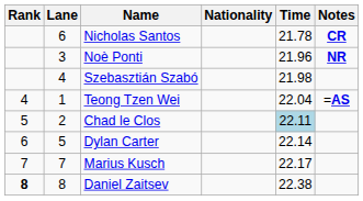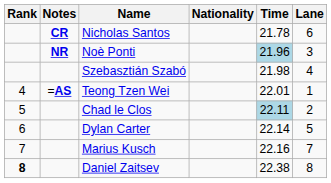columns swapped: Lane <-> Notes
Noè Ponti | Time: no background -> lightblue background
Teong Tzen Wei | Time: 22.04 -> 22.01
Marius Kusch | Time: 22.17 -> 22.16
